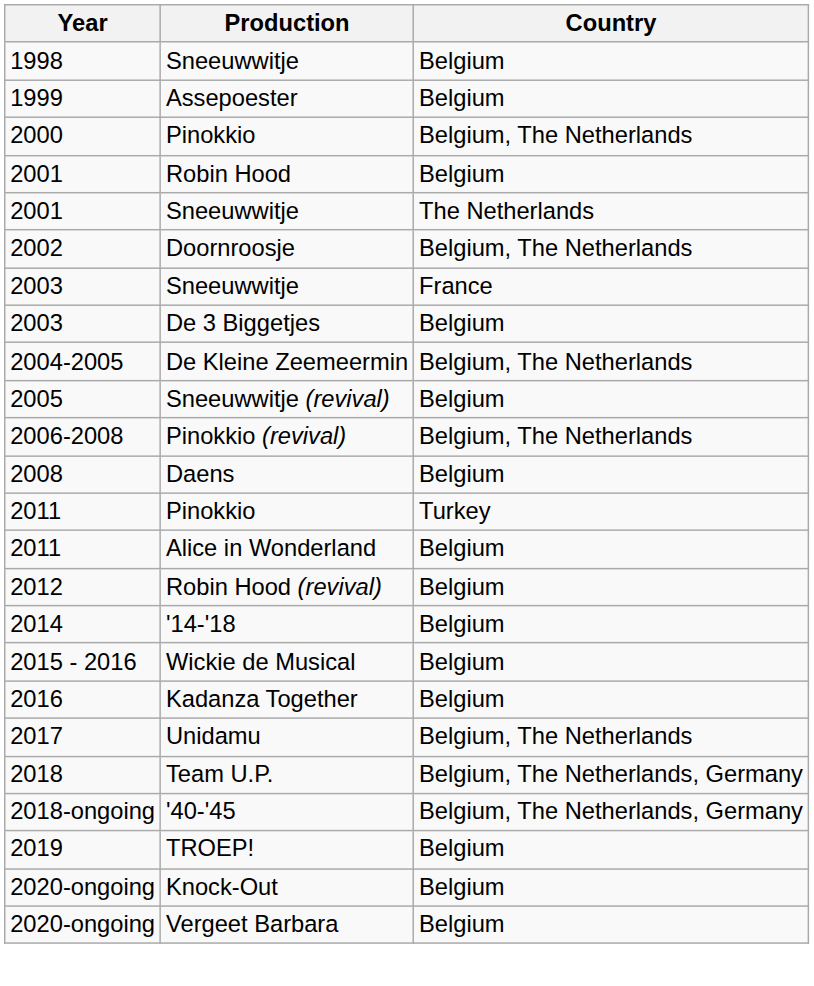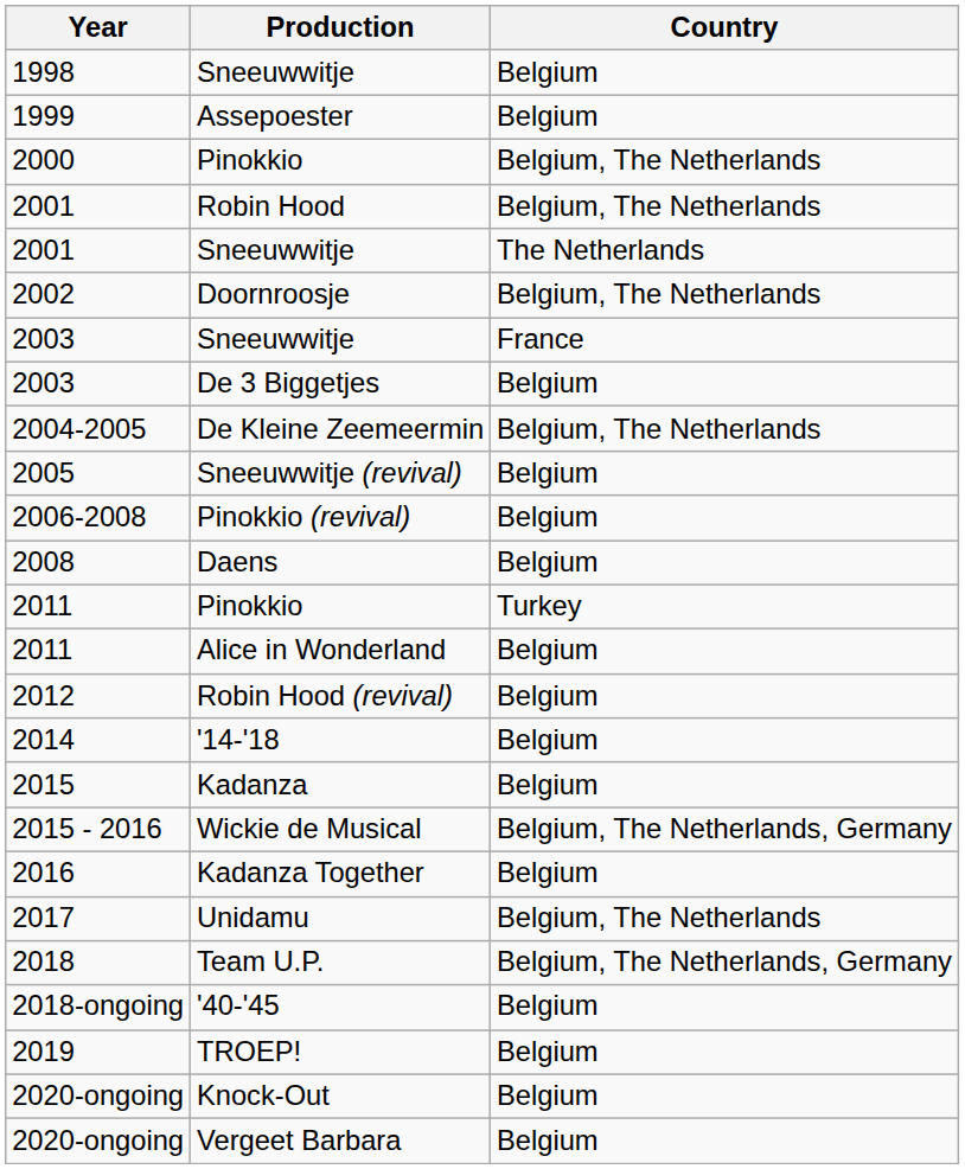Robin Hood | Country: Belgium -> Belgium, The Netherlands
Pinokkio (revival) | Country: Belgium, The Netherlands -> Belgium
+ row: 2015 | Kadanza | Belgium
Wickie de Musical | Country: Belgium -> Belgium, The Netherlands, Germany
'40-'45 | Country: Belgium, The Netherlands, Germany -> Belgium
